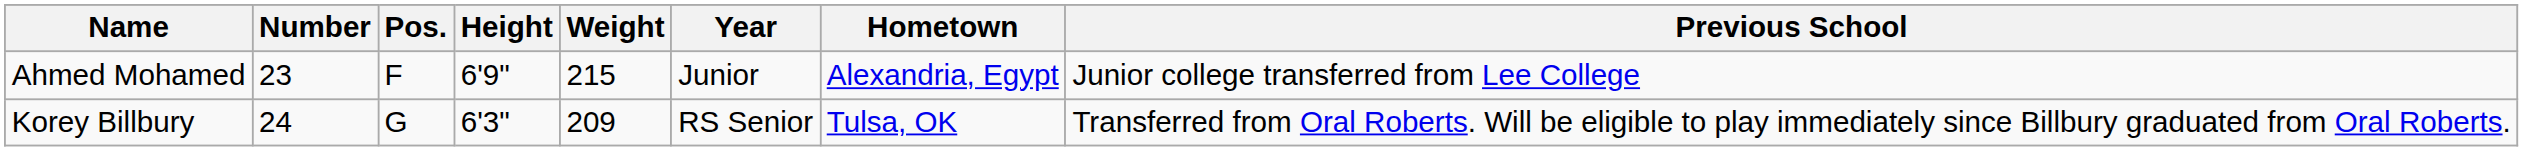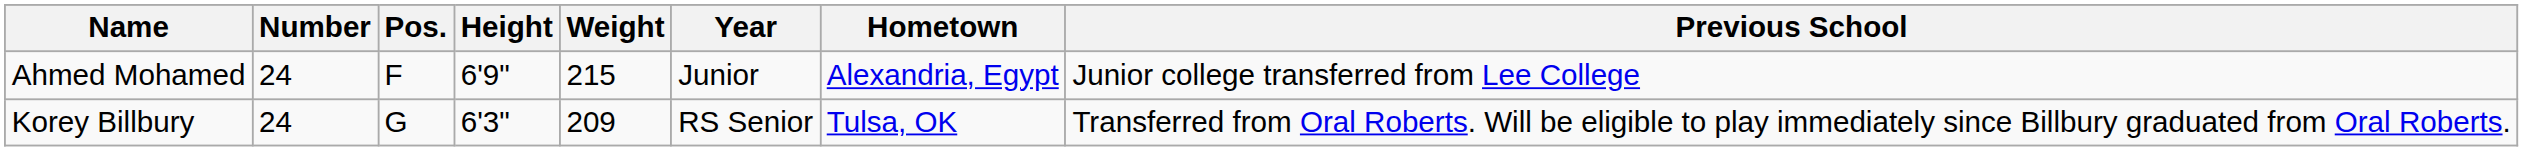Ahmed Mohamed | Number: 23 -> 24
